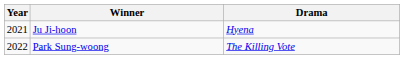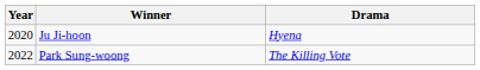Ju Ji-hoon | Year: 2021 -> 2020
